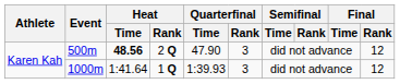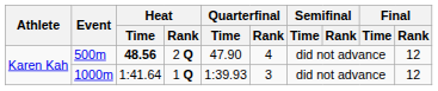500m | Quarterfinal / Rank: 3 -> 4
